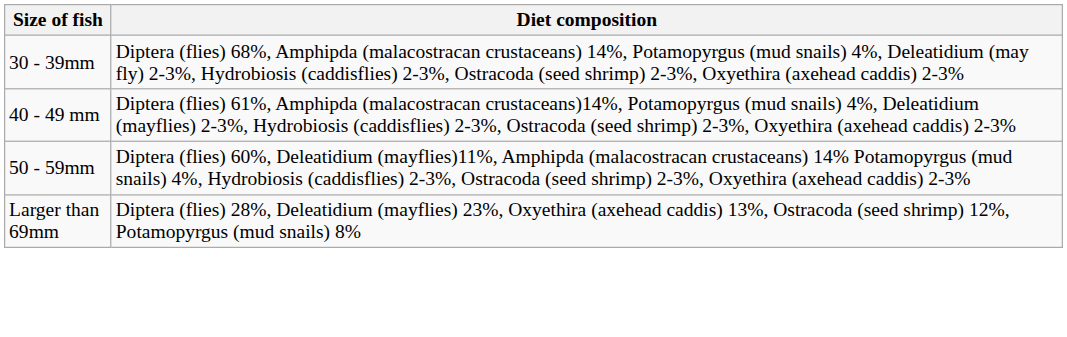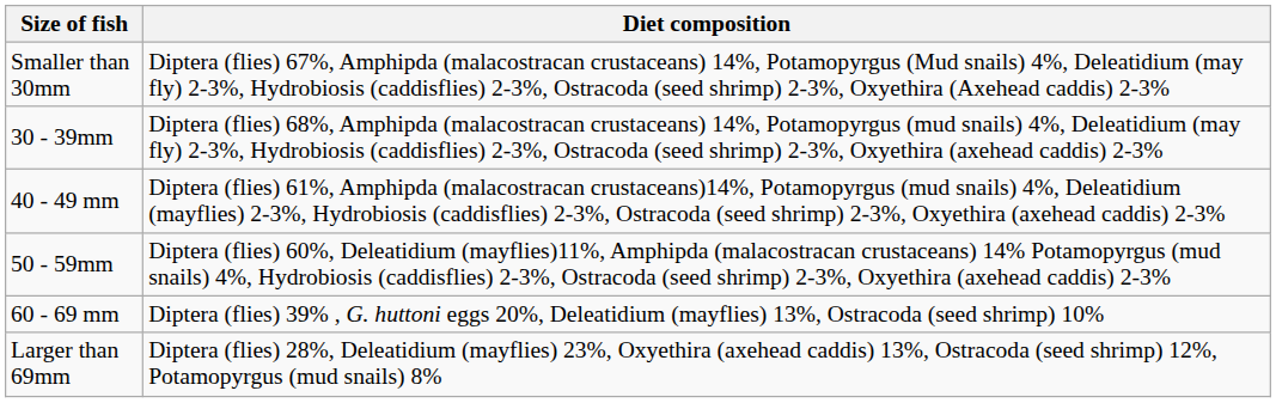+ row: Smaller than 30mm | Diptera (flies) 67%, Amphipda (malacostracan crustaceans) 14%, Potamopyrgus (Mud snails) 4%, Deleatidium (may fly) 2-3%, Hydrobiosis (caddisflies) 2-3%, Ostracoda (seed shrimp) 2-3%, Oxyethira (Axehead caddis) 2-3%
+ row: 60 - 69 mm | Diptera (flies) 39% , G. huttoni eggs 20%, Deleatidium (mayflies) 13%, Ostracoda (seed shrimp) 10%
